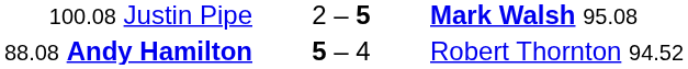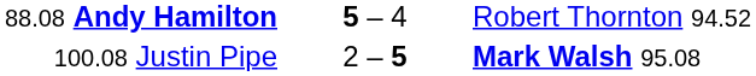rows swapped: 100.08 Justin Pipe <-> 88.08 Andy Hamilton
